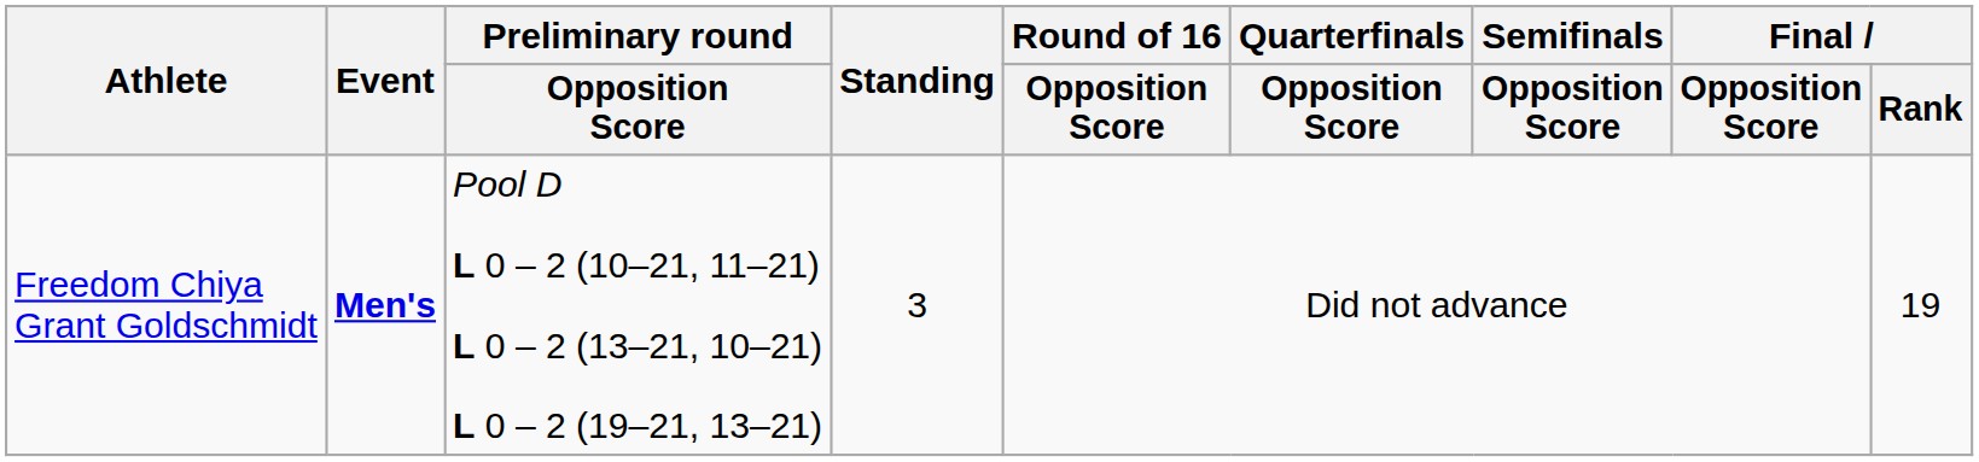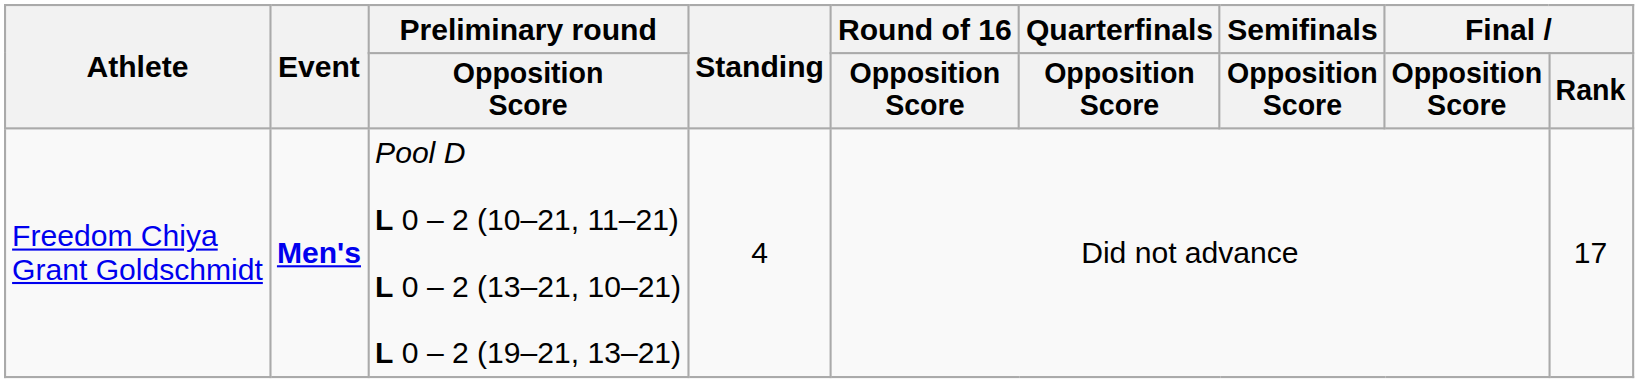Freedom Chiya Grant Goldschmidt | Standing: 3 -> 4
Freedom Chiya Grant Goldschmidt | Final / Rank: 19 -> 17
